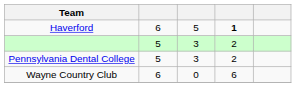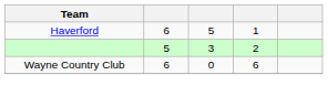Haverford | column 4: bold -> normal
- row: Pennsylvania Dental College | 5 | 3 | 2
